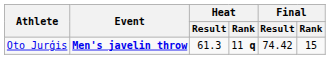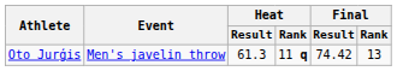Oto Jurģis | Event: bold -> normal
Oto Jurģis | Final / Rank: 15 -> 13
